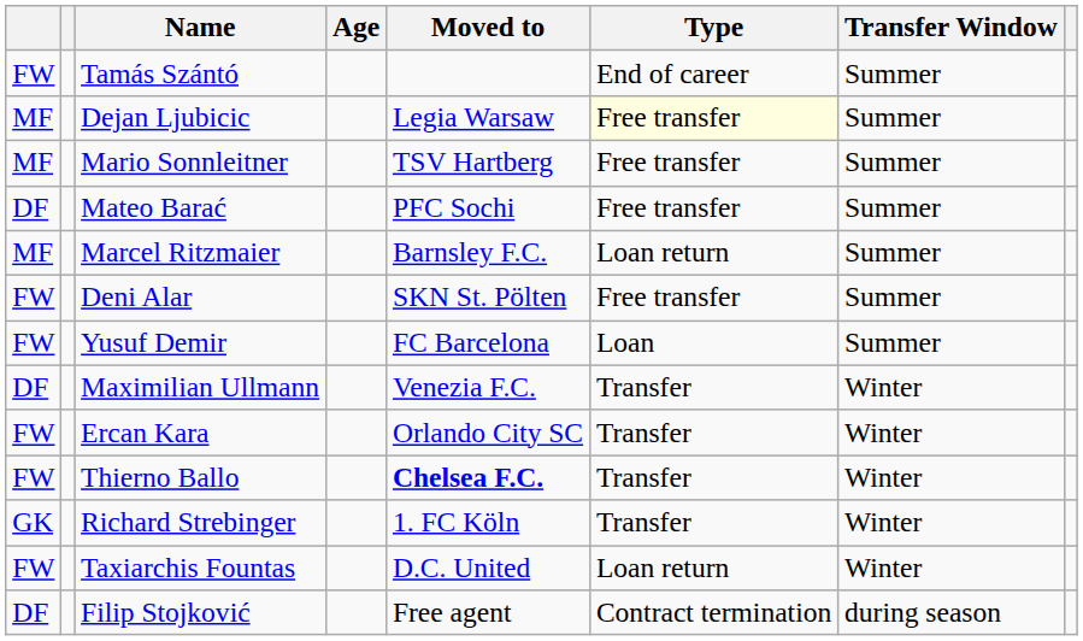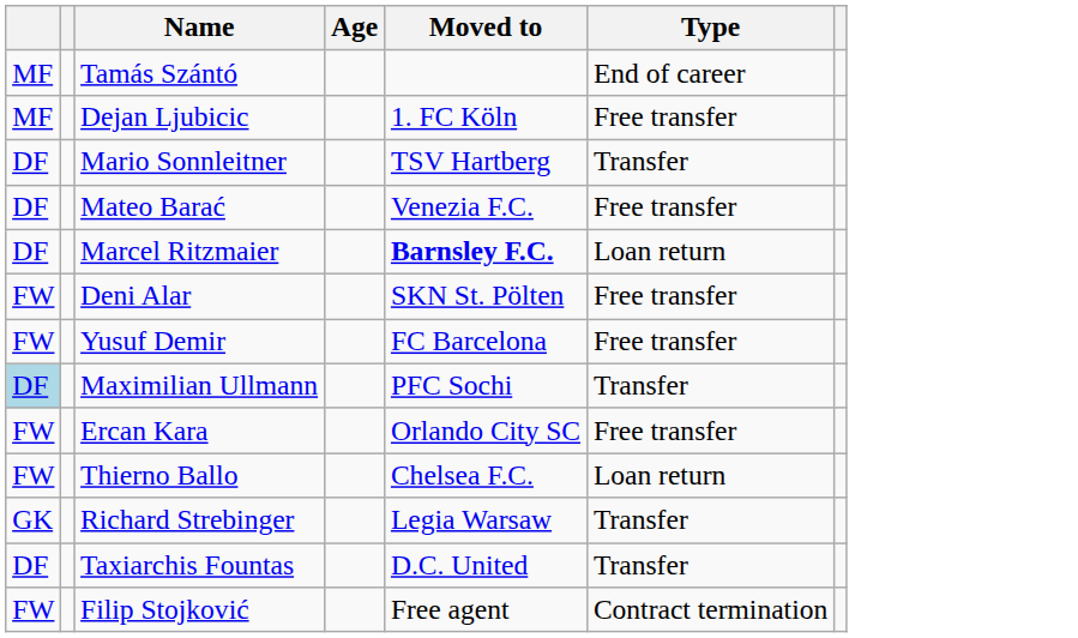- column: Transfer Window | Summer | Summer | Summer | Summer | Summer | Summer | Summer | Winter | Winter | Winter | Winter | Winter | during season
Tamás Szántó | column 1: FW -> MF
Dejan Ljubicic | Moved to: Legia Warsaw -> 1. FC Köln
Dejan Ljubicic | Type: lightyellow background -> no background
Mario Sonnleitner | column 1: MF -> DF
Mario Sonnleitner | Type: Free transfer -> Transfer
Mateo Barać | Moved to: PFC Sochi -> Venezia F.C.
Marcel Ritzmaier | column 1: MF -> DF
Marcel Ritzmaier | Moved to: normal -> bold
Yusuf Demir | Type: Loan -> Free transfer
Maximilian Ullmann | column 1: no background -> lightblue background
Maximilian Ullmann | Moved to: Venezia F.C. -> PFC Sochi
Ercan Kara | Type: Transfer -> Free transfer
Thierno Ballo | Moved to: bold -> normal
Thierno Ballo | Type: Transfer -> Loan return
Richard Strebinger | Moved to: 1. FC Köln -> Legia Warsaw
Taxiarchis Fountas | column 1: FW -> DF
Taxiarchis Fountas | Type: Loan return -> Transfer
Filip Stojković | column 1: DF -> FW
